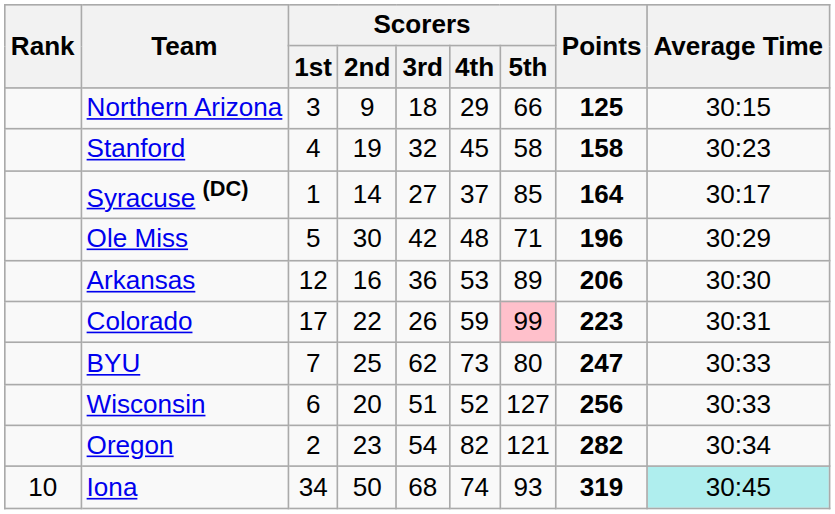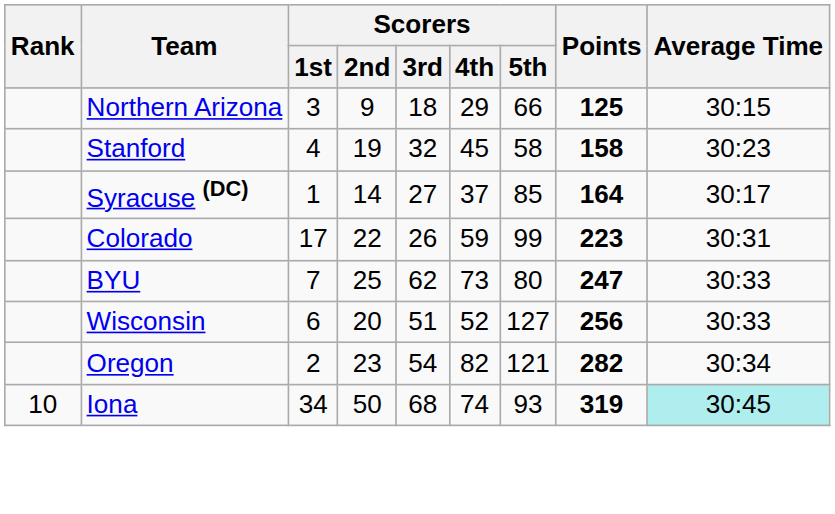- row: Ole Miss | 5 | 30 | 42 | 48 | 71 | 196 | 30:29
- row: Arkansas | 12 | 16 | 36 | 53 | 89 | 206 | 30:30
Colorado | Scorers / 5th: pink background -> no background
